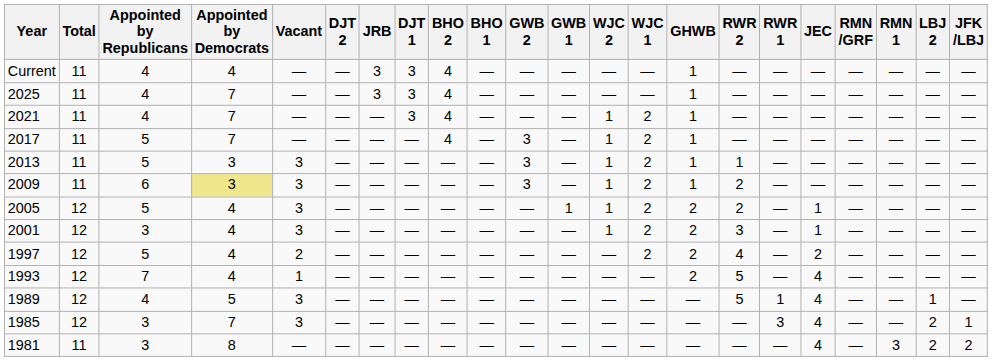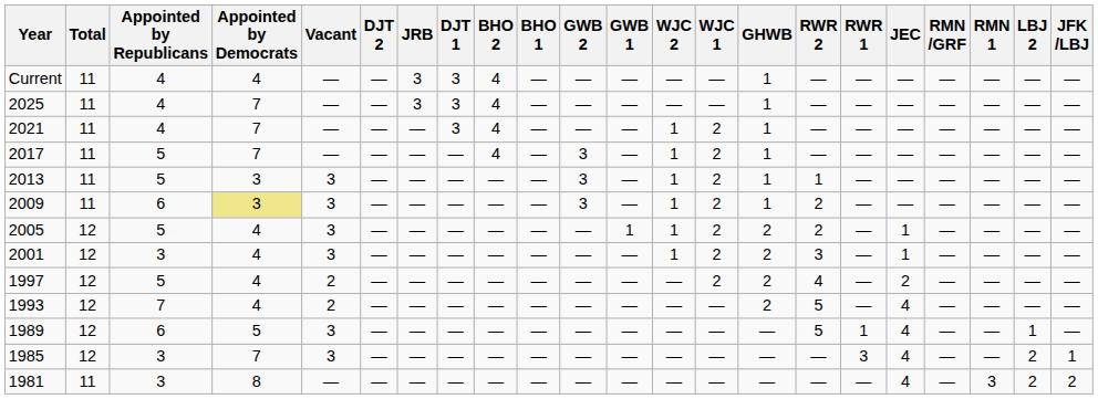1993 | Vacant: 1 -> 2
1989 | Appointed by Republicans: 4 -> 6
